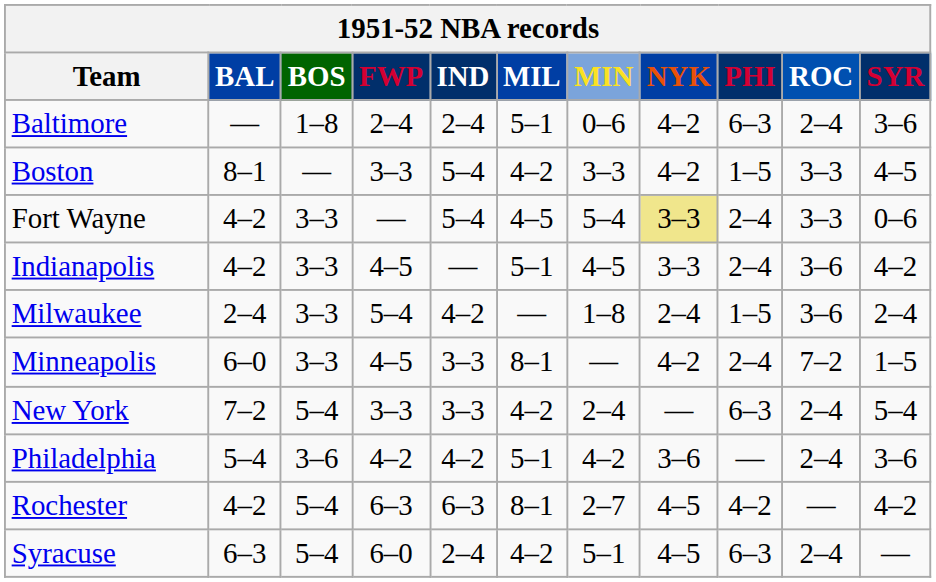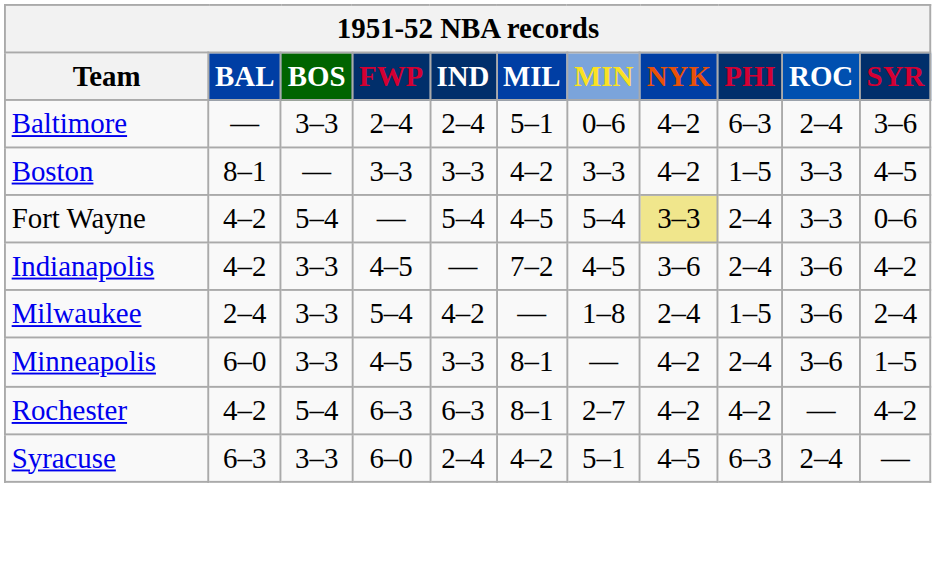Baltimore | BOS: 1–8 -> 3–3
Boston | IND: 5–4 -> 3–3
Fort Wayne | BOS: 3–3 -> 5–4
Indianapolis | MIL: 5–1 -> 7–2
Indianapolis | NYK: 3–3 -> 3–6
Minneapolis | ROC: 7–2 -> 3–6
- row: New York | 7–2 | 5–4 | 3–3 | 3–3 | 4–2 | 2–4 | — | 6–3 | 2–4 | 5–4
- row: Philadelphia | 5–4 | 3–6 | 4–2 | 4–2 | 5–1 | 4–2 | 3–6 | — | 2–4 | 3–6
Rochester | NYK: 4–5 -> 4–2
Syracuse | BOS: 5–4 -> 3–3
